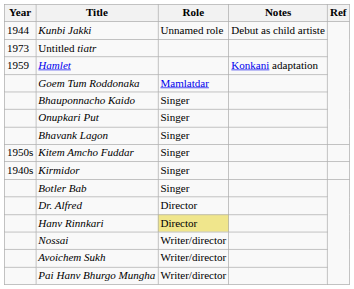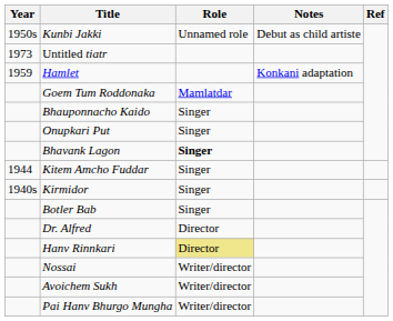Kunbi Jakki | Year: 1944 -> 1950s
Bhavank Lagon | Role: normal -> bold
Kitem Amcho Fuddar | Year: 1950s -> 1944
